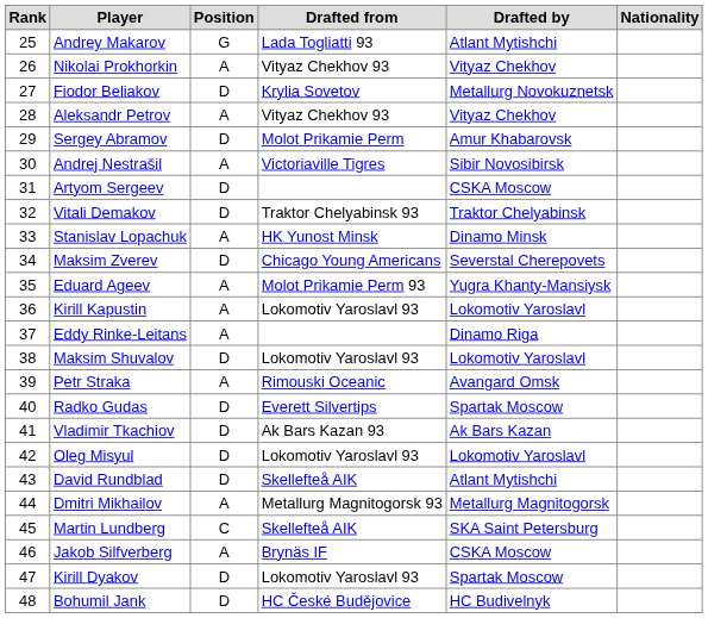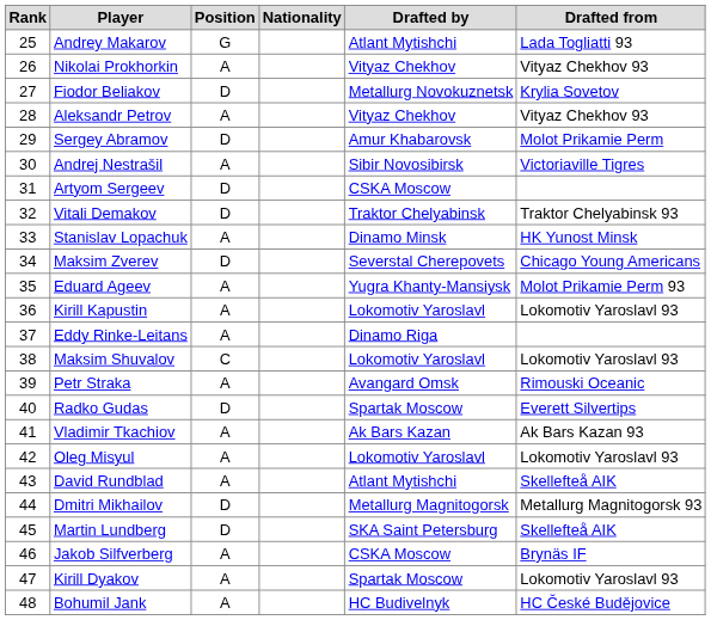columns swapped: Nationality <-> Drafted from
Maksim Shuvalov | Position: D -> C
Vladimir Tkachiov | Position: D -> A
Oleg Misyul | Position: D -> A
David Rundblad | Position: D -> A
Dmitri Mikhailov | Position: A -> D
Martin Lundberg | Position: C -> D
Kirill Dyakov | Position: D -> A
Bohumil Jank | Position: D -> A
